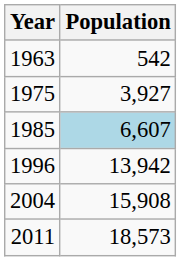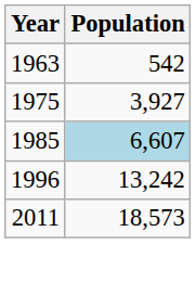1996 | Population: 13,942 -> 13,242
- row: 2004 | 15,908
